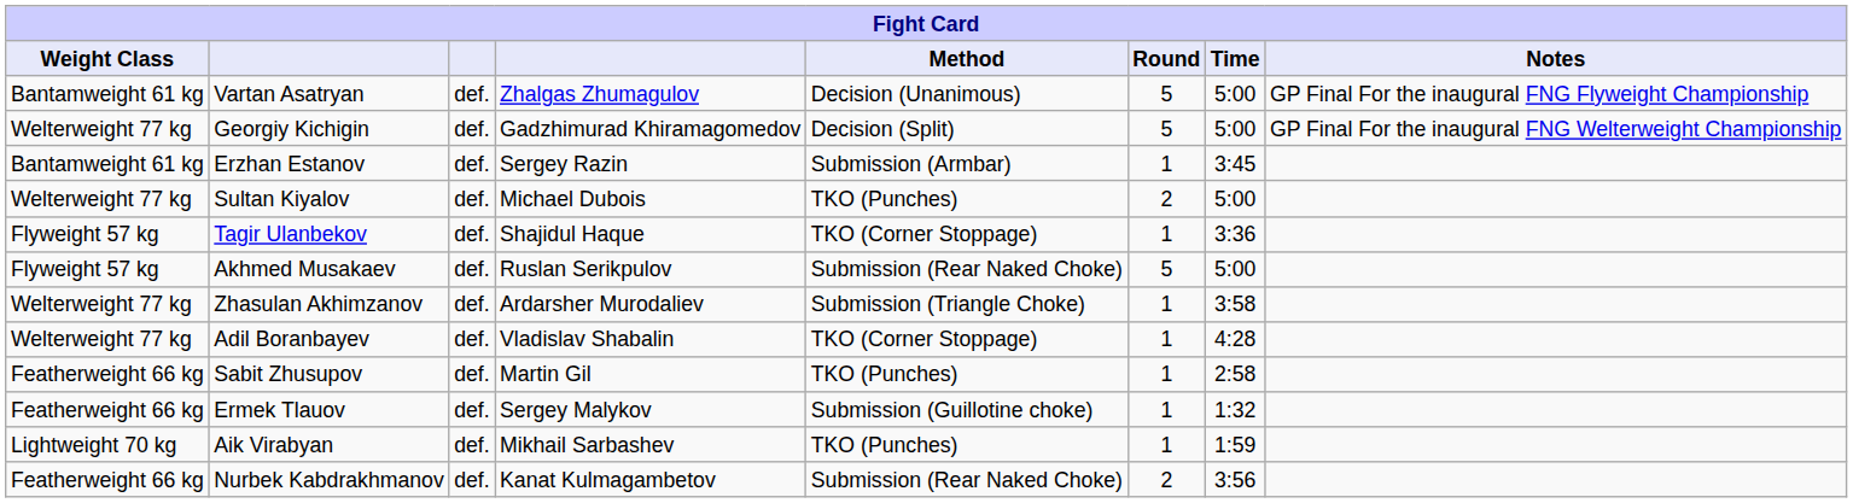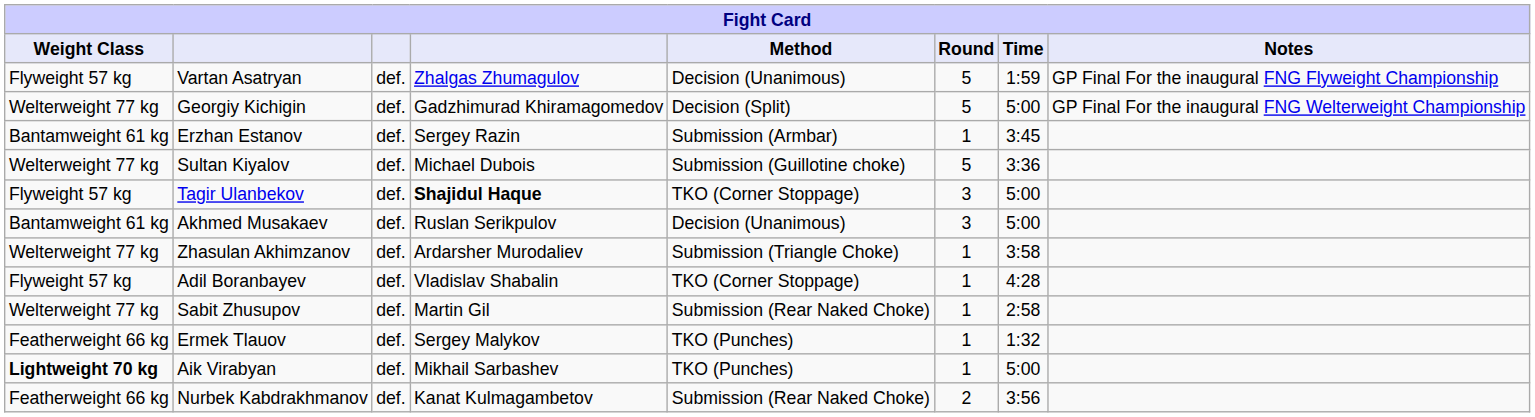Vartan Asatryan | Weight Class: Bantamweight 61 kg -> Flyweight 57 kg
Vartan Asatryan | Time: 5:00 -> 1:59
Sultan Kiyalov | Method: TKO (Punches) -> Submission (Guillotine choke)
Sultan Kiyalov | Round: 2 -> 5
Sultan Kiyalov | Time: 5:00 -> 3:36
Tagir Ulanbekov | column 4: normal -> bold
Tagir Ulanbekov | Round: 1 -> 3
Tagir Ulanbekov | Time: 3:36 -> 5:00
Akhmed Musakaev | Weight Class: Flyweight 57 kg -> Bantamweight 61 kg
Akhmed Musakaev | Method: Submission (Rear Naked Choke) -> Decision (Unanimous)
Akhmed Musakaev | Round: 5 -> 3
Adil Boranbayev | Weight Class: Welterweight 77 kg -> Flyweight 57 kg
Sabit Zhusupov | Weight Class: Featherweight 66 kg -> Welterweight 77 kg
Sabit Zhusupov | Method: TKO (Punches) -> Submission (Rear Naked Choke)
Ermek Tlauov | Method: Submission (Guillotine choke) -> TKO (Punches)
Aik Virabyan | Weight Class: normal -> bold
Aik Virabyan | Time: 1:59 -> 5:00
